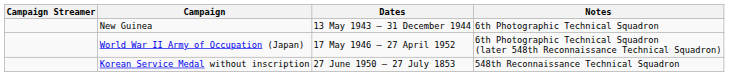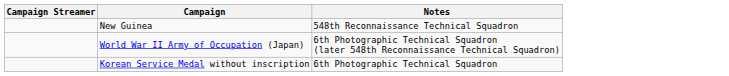- column: Dates | 13 May 1943 – 31 December 1944 | 17 May 1946 – 27 April 1952 | 27 June 1950 – 27 July 1853
New Guinea | Notes: 6th Photographic Technical Squadron -> 548th Reconnaissance Technical Squadron
Korean Service Medal without inscription | Notes: 548th Reconnaissance Technical Squadron -> 6th Photographic Technical Squadron
